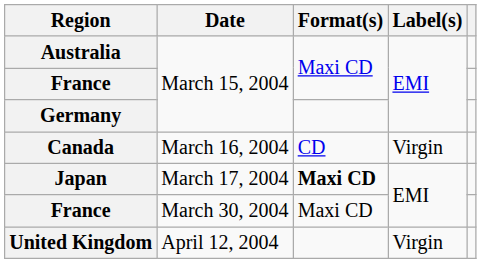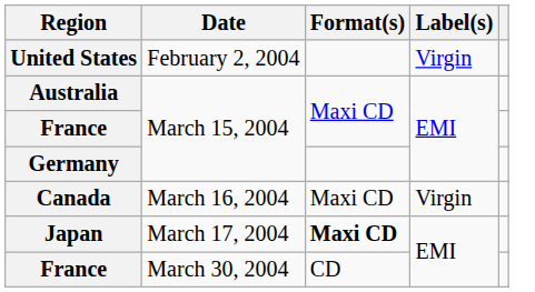+ row: United States | February 2, 2004 | Virgin
Canada | Format(s): CD -> Maxi CD
France / March 30, 2004 | Format(s): Maxi CD -> CD
- row: United Kingdom | April 12, 2004 | Virgin
